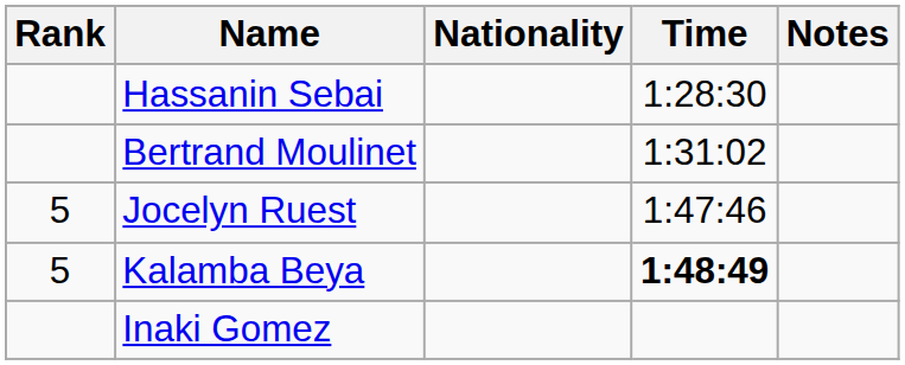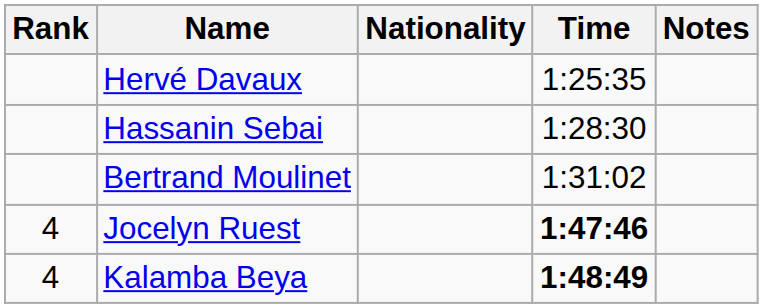+ row: Hervé Davaux | 1:25:35
Jocelyn Ruest | Rank: 5 -> 4
Jocelyn Ruest | Time: normal -> bold
Kalamba Beya | Rank: 5 -> 4
- row: Inaki Gomez
